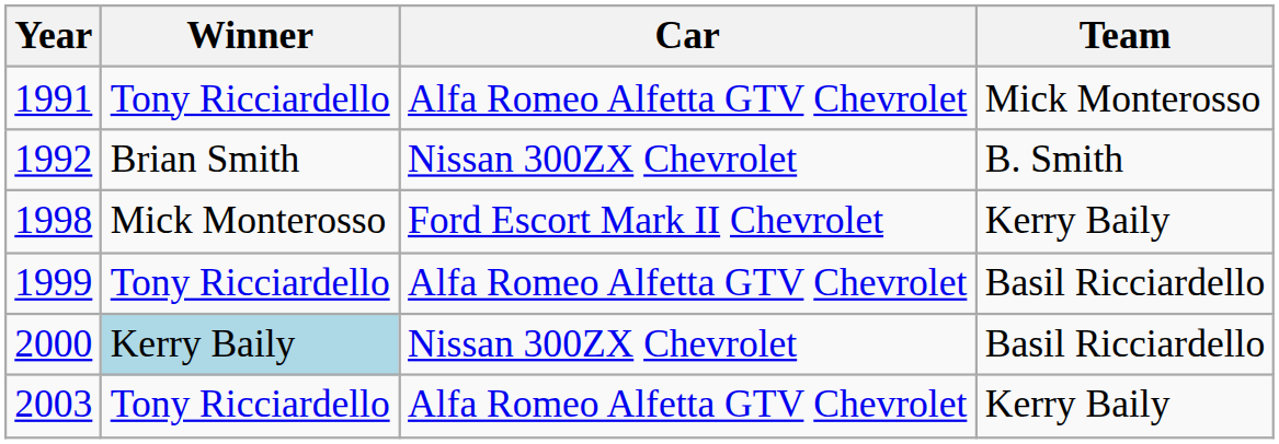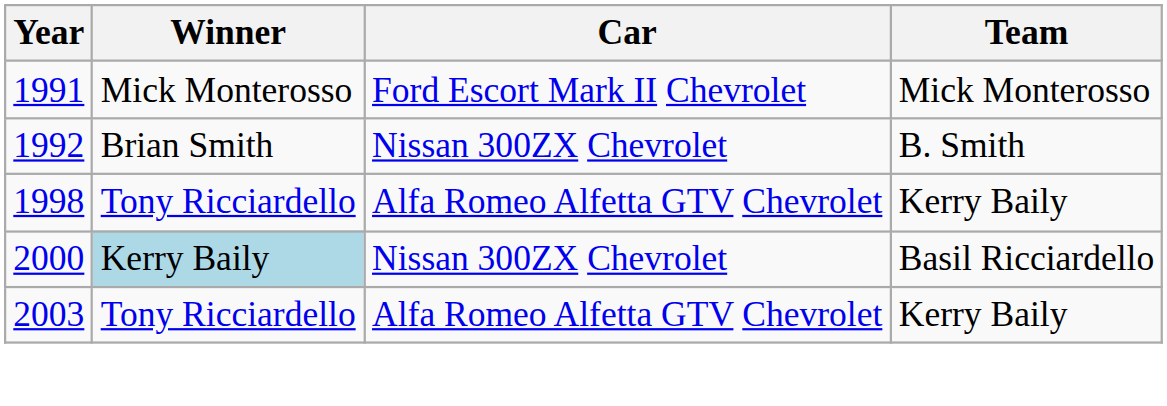1991 | Winner: Tony Ricciardello -> Mick Monterosso
1991 | Car: Alfa Romeo Alfetta GTV Chevrolet -> Ford Escort Mark II Chevrolet
1998 | Winner: Mick Monterosso -> Tony Ricciardello
1998 | Car: Ford Escort Mark II Chevrolet -> Alfa Romeo Alfetta GTV Chevrolet
- row: 1999 | Tony Ricciardello | Alfa Romeo Alfetta GTV Chevrolet | Basil Ricciardello
